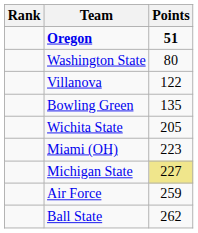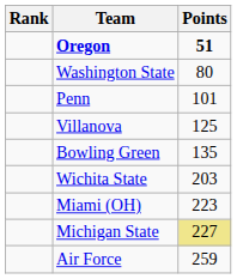+ row: Penn | 101
Villanova | Points: 122 -> 125
Wichita State | Points: 205 -> 203
- row: Ball State | 262
